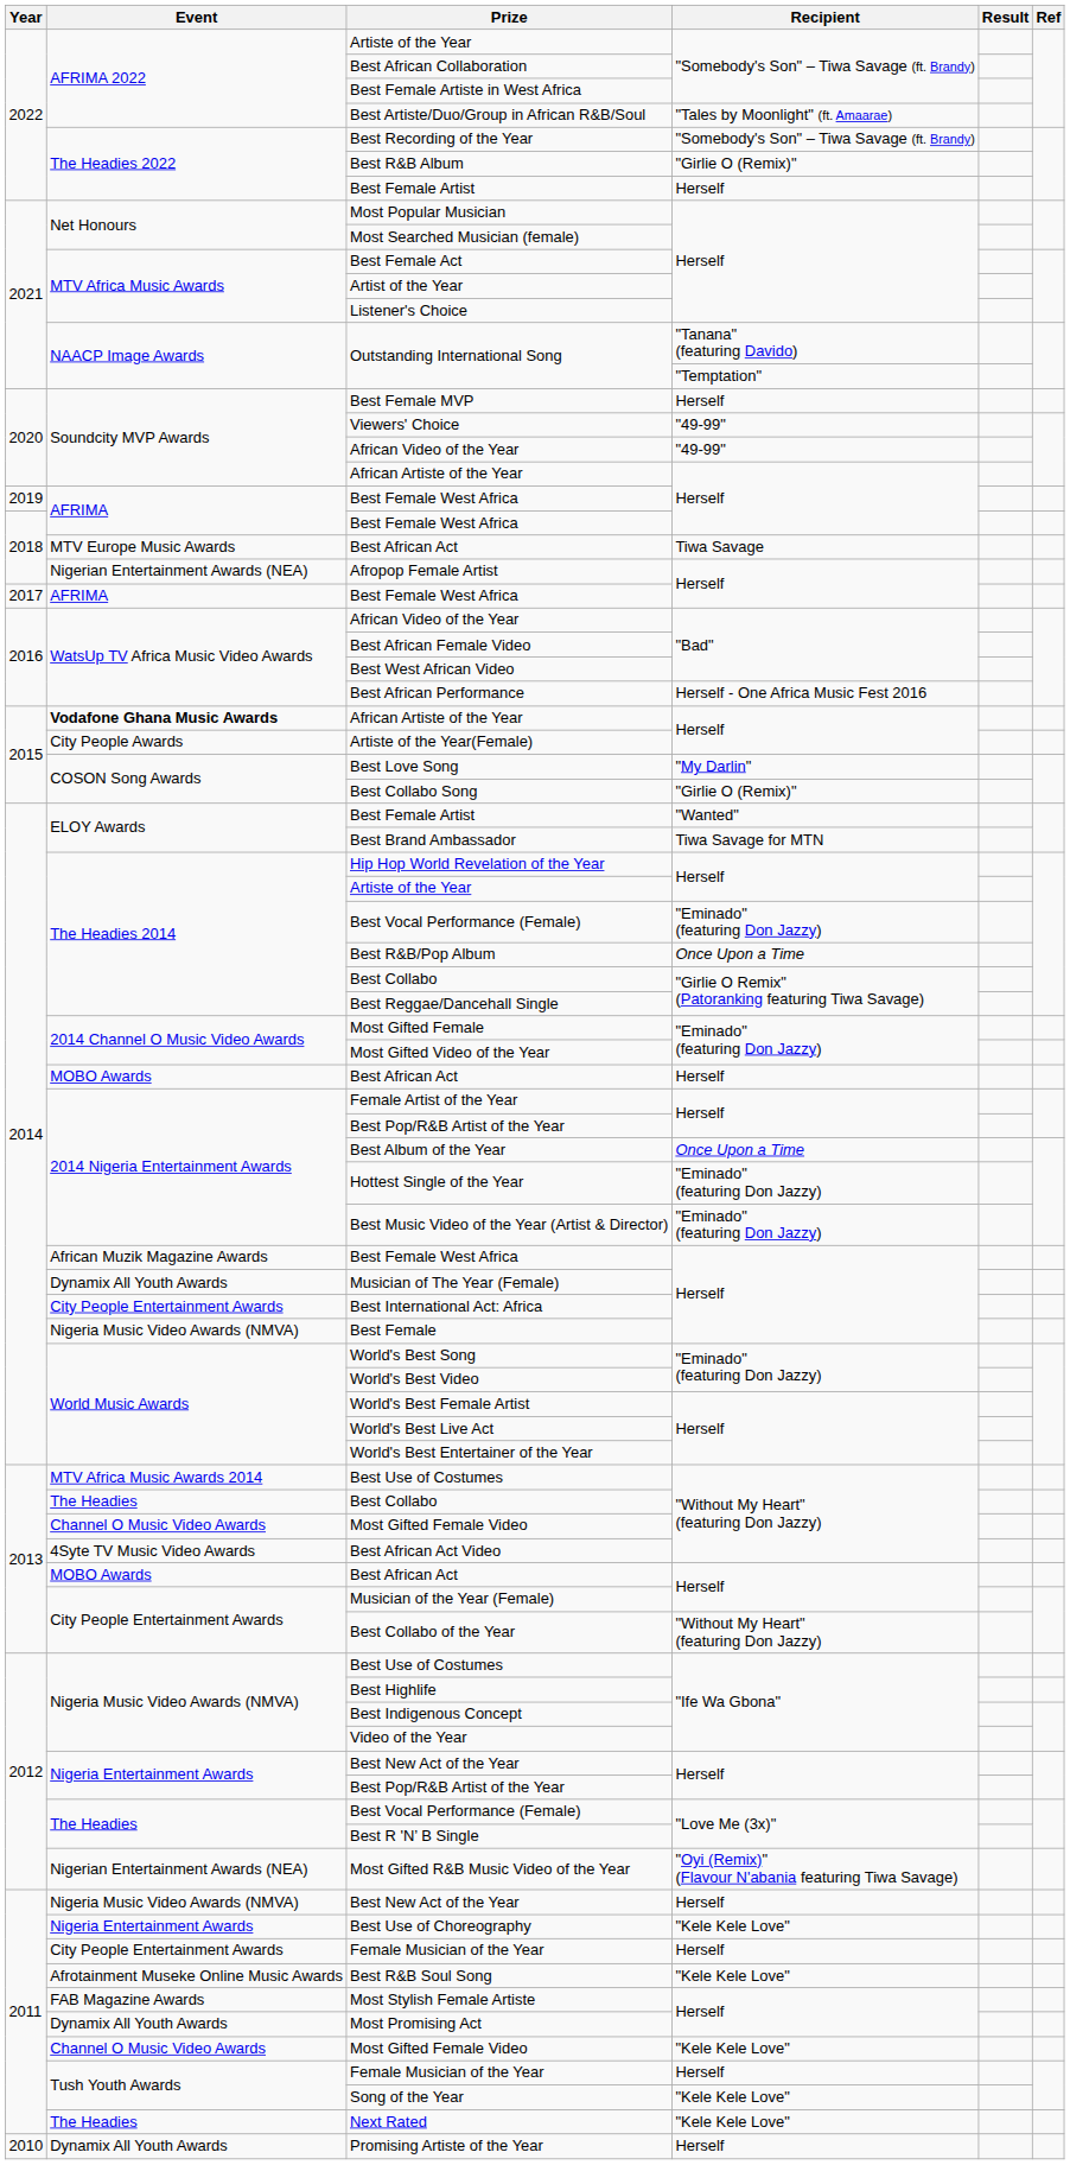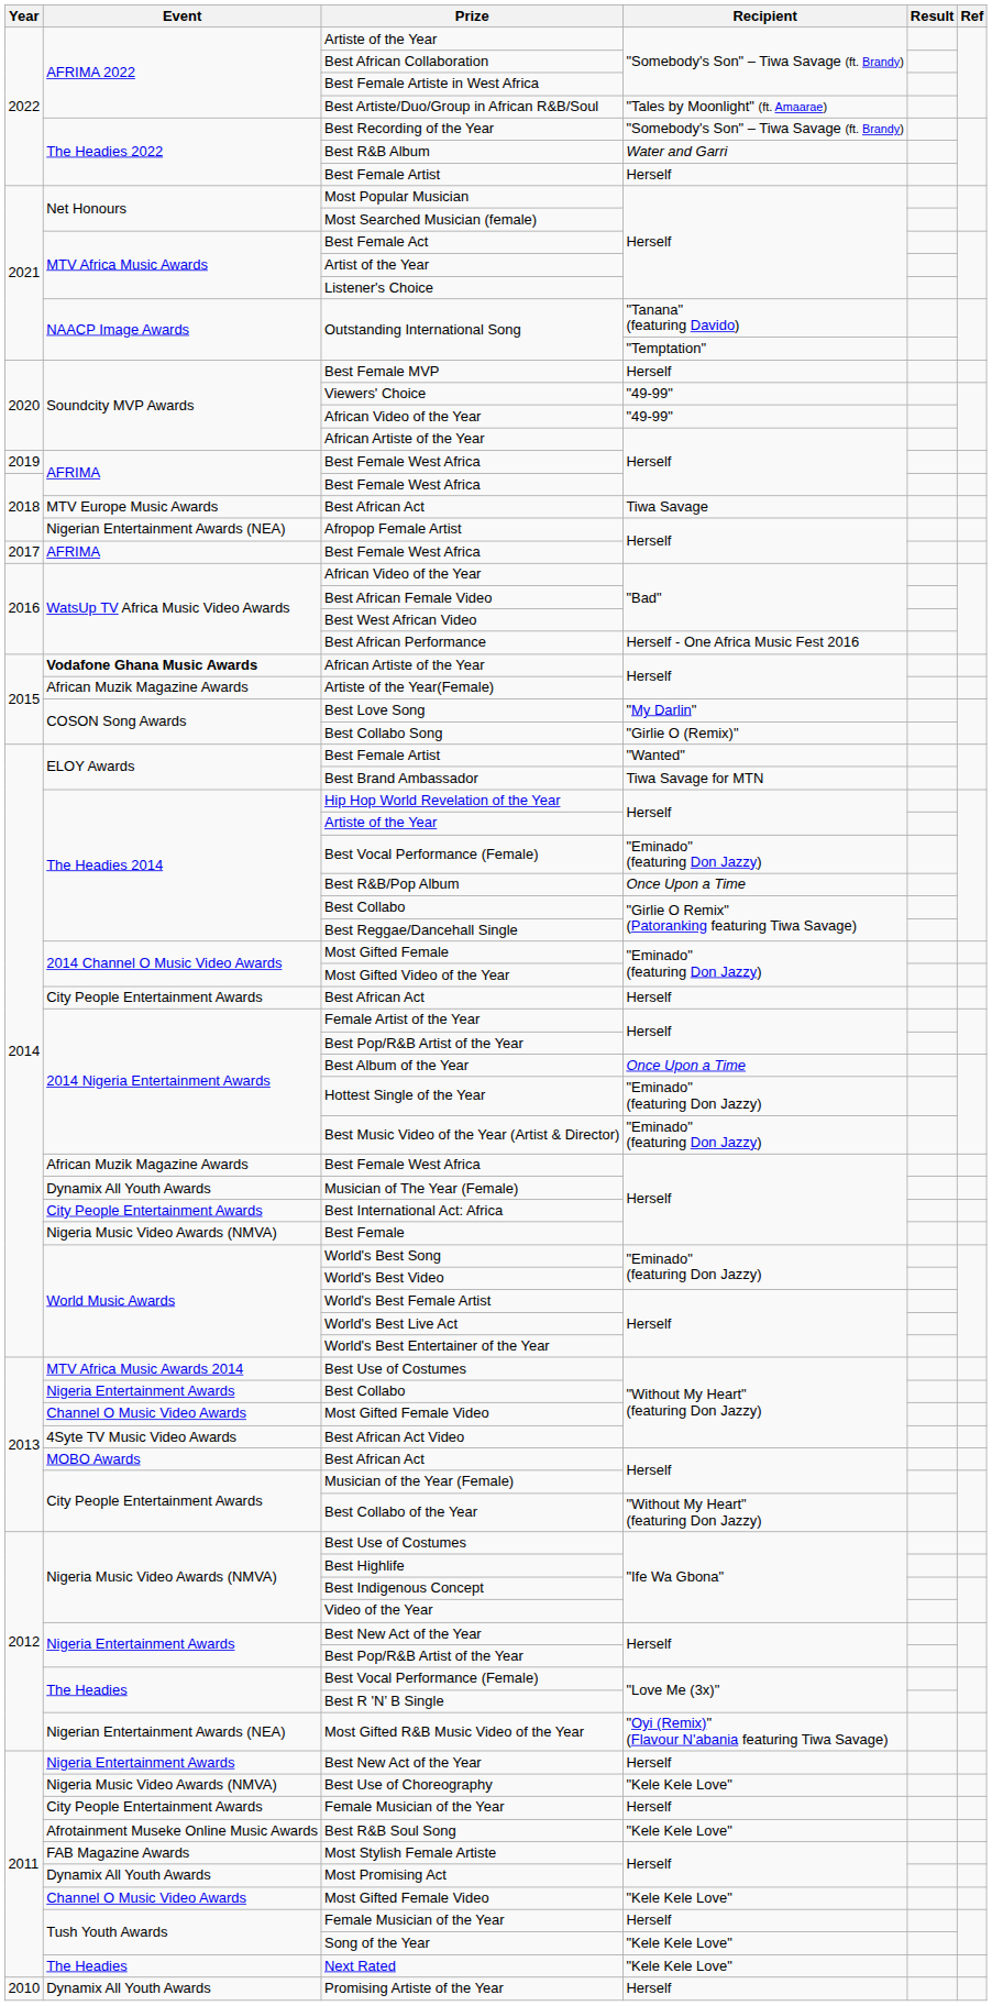Best R&B Album | Recipient: "Girlie O (Remix)" -> Water and Garri
Artiste of the Year(Female) | Event: City People Awards -> African Muzik Magazine Awards
2014 / Best African Act | Event: MOBO Awards -> City People Entertainment Awards
2013 / Best Collabo | Event: The Headies -> Nigeria Entertainment Awards
2011 / Best New Act of the Year | Event: Nigeria Music Video Awards (NMVA) -> Nigeria Entertainment Awards
Best Use of Choreography | Event: Nigeria Entertainment Awards -> Nigeria Music Video Awards (NMVA)
